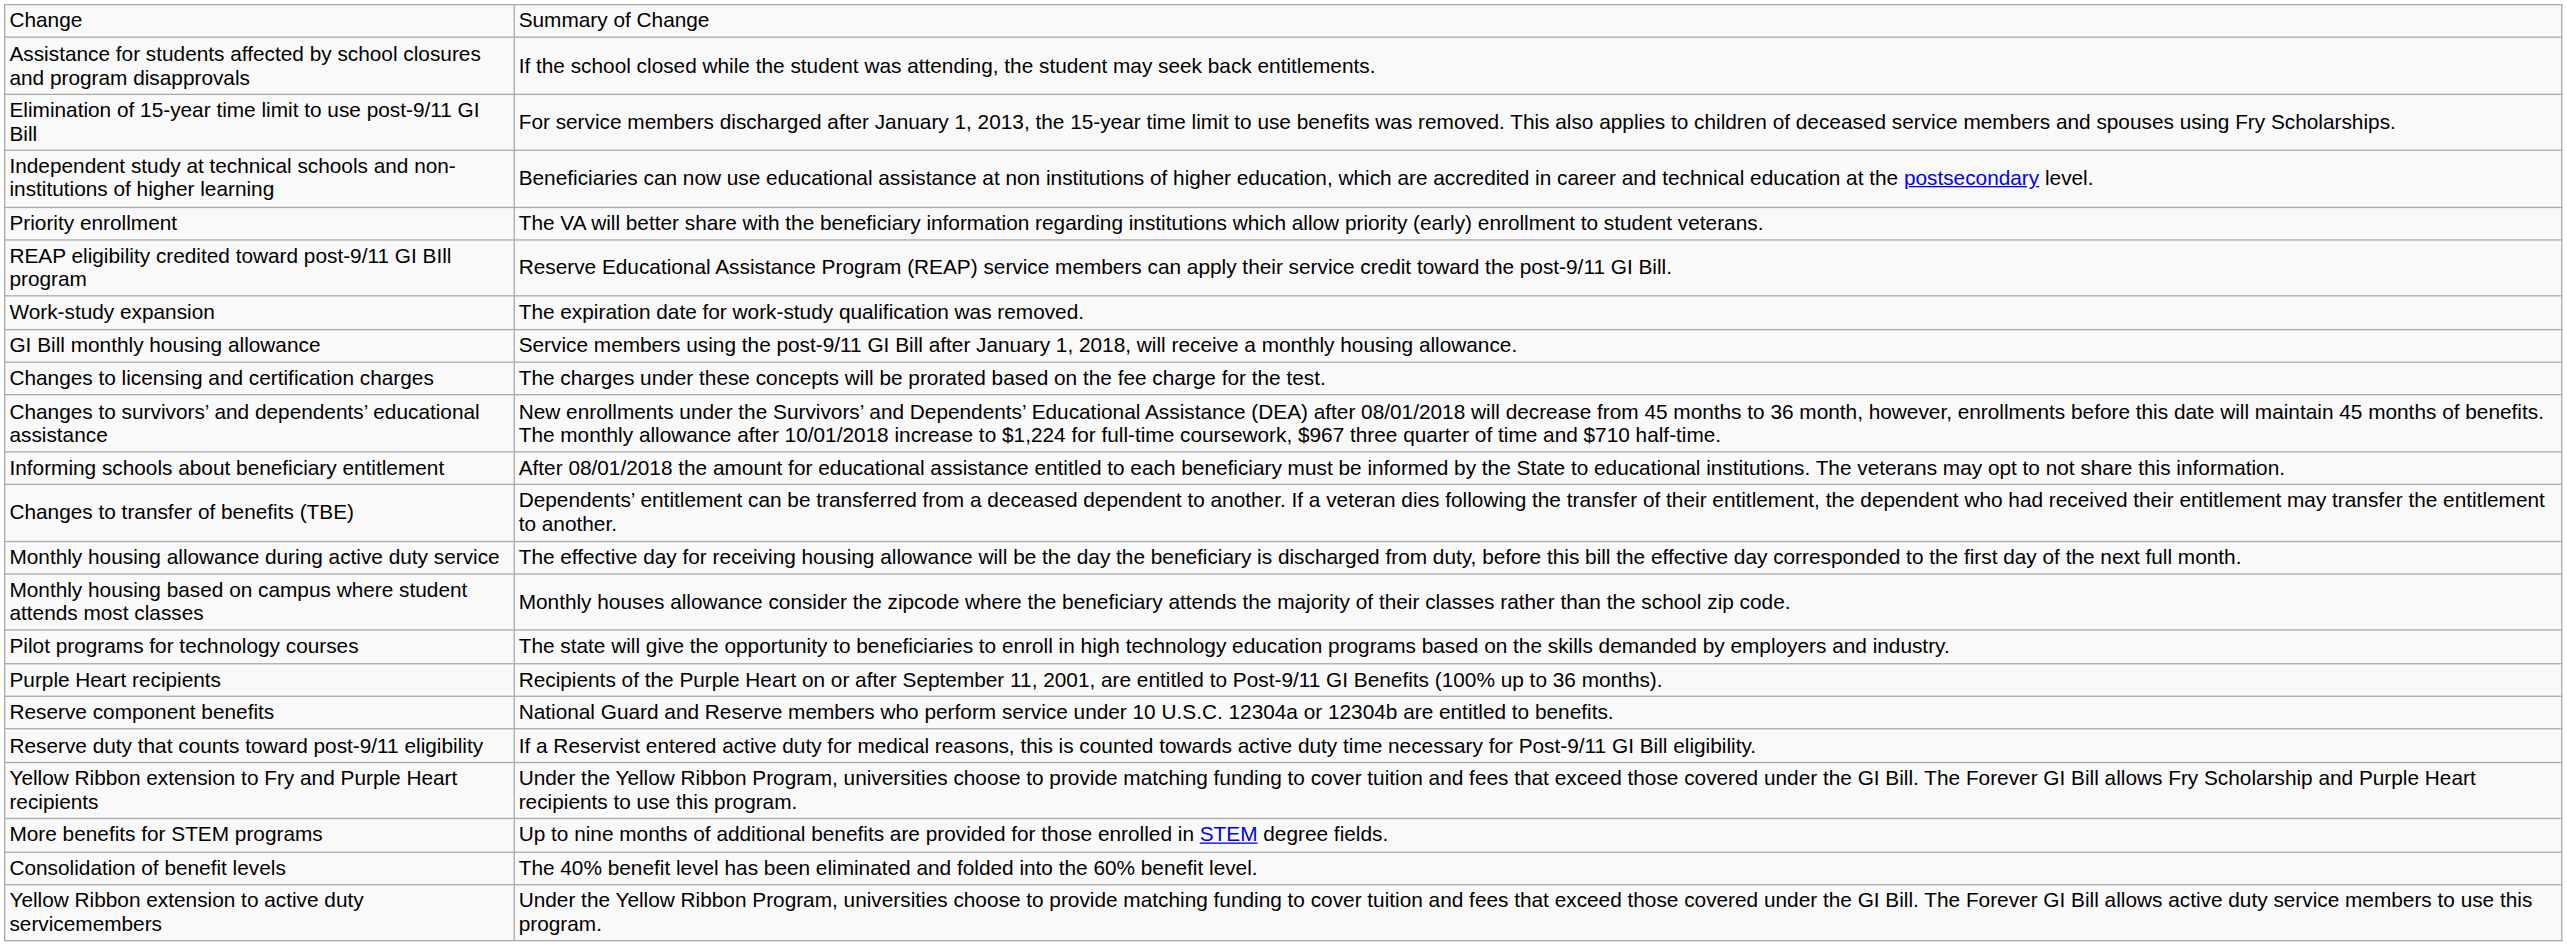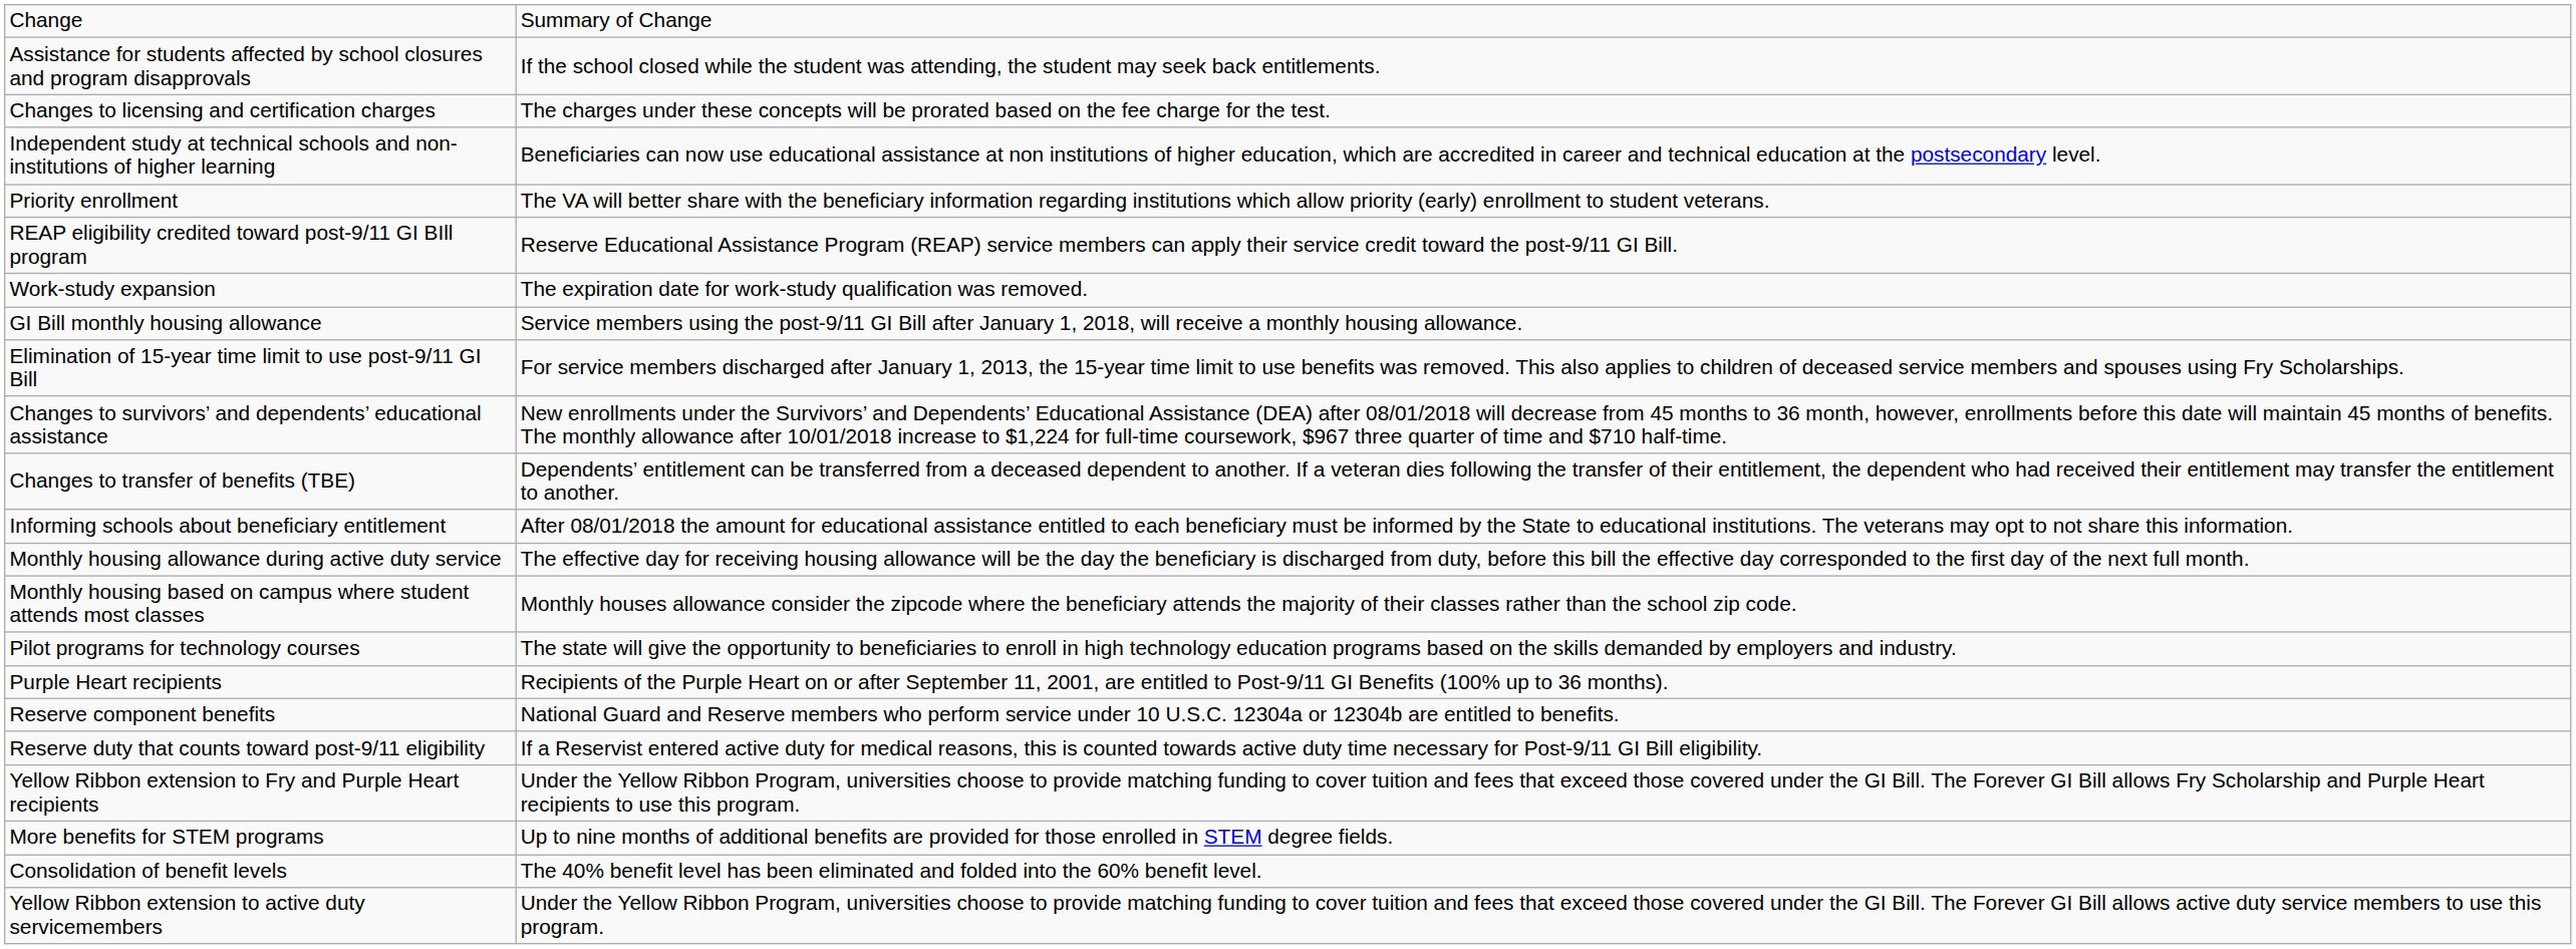rows swapped: Elimination of 15-year time limit to use post-9/11 GI Bill <-> Changes to licensing and certification charges
rows swapped: Changes to transfer of benefits (TBE) <-> Informing schools about beneficiary entitlement
